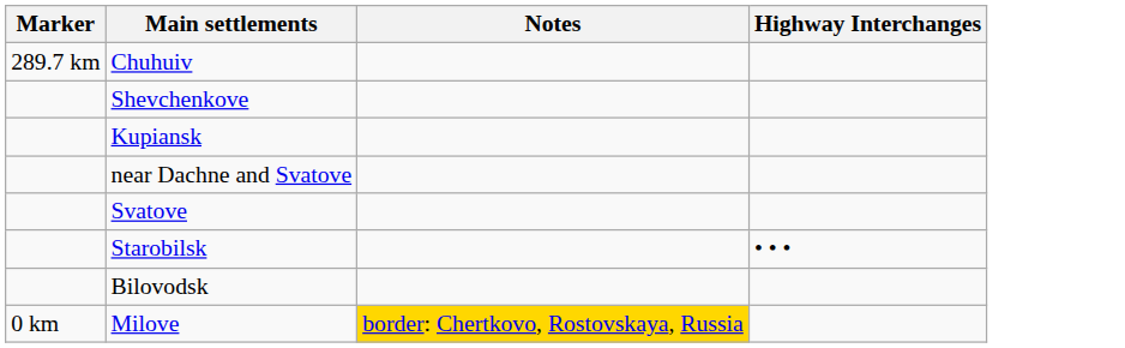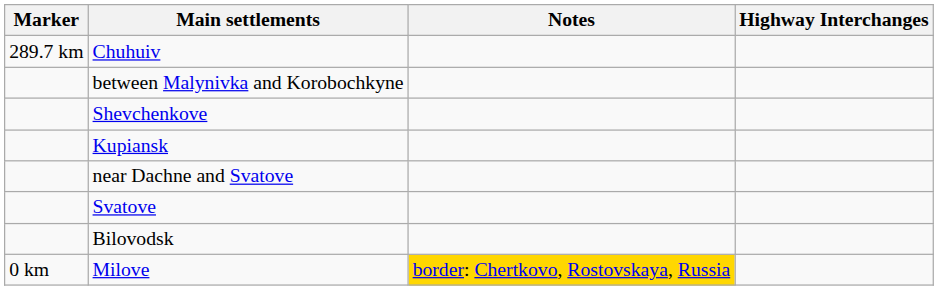+ row: between Malynivka and Korobochkyne
- row: Starobilsk | • • •
